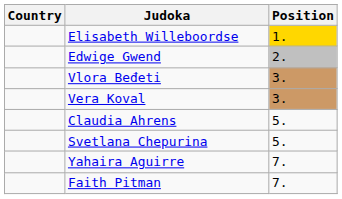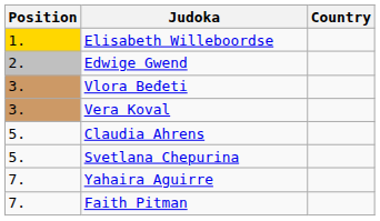columns swapped: Position <-> Country
